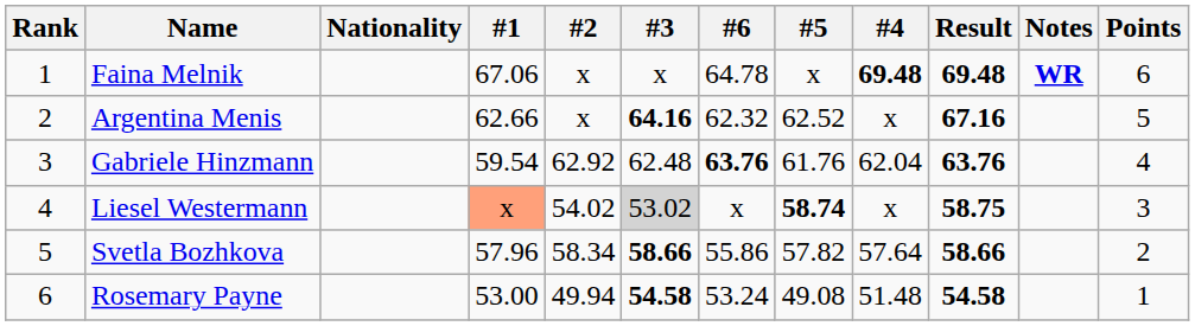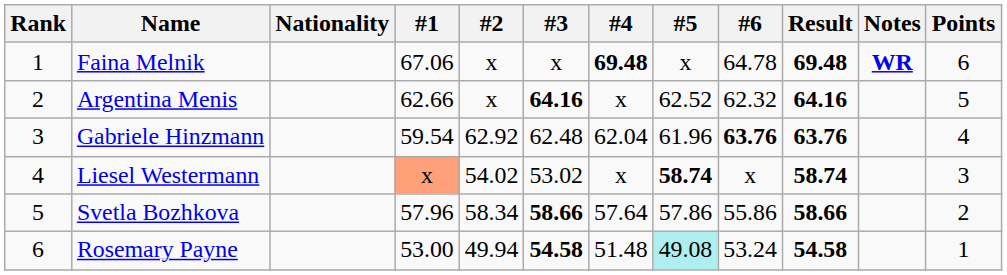columns swapped: #4 <-> #6
Argentina Menis | Result: 67.16 -> 64.16
Gabriele Hinzmann | #5: 61.76 -> 61.96
Liesel Westermann | #3: lightgrey background -> no background
Liesel Westermann | Result: 58.75 -> 58.74
Svetla Bozhkova | #5: 57.82 -> 57.86
Rosemary Payne | #5: no background -> paleturquoise background
